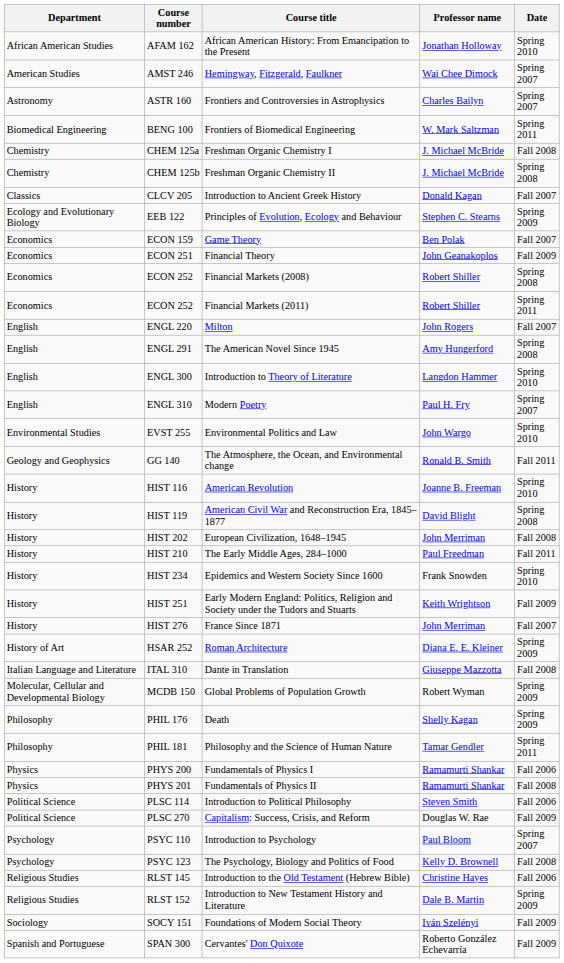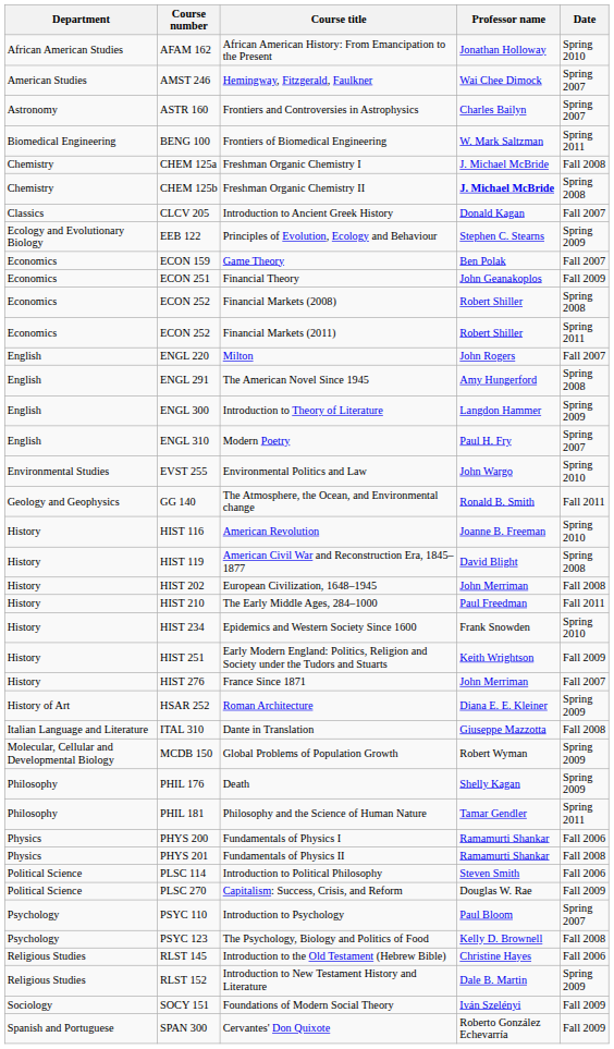Freshman Organic Chemistry II | Professor name: normal -> bold
Introduction to Theory of Literature | Date: Spring 2010 -> Spring 2009
